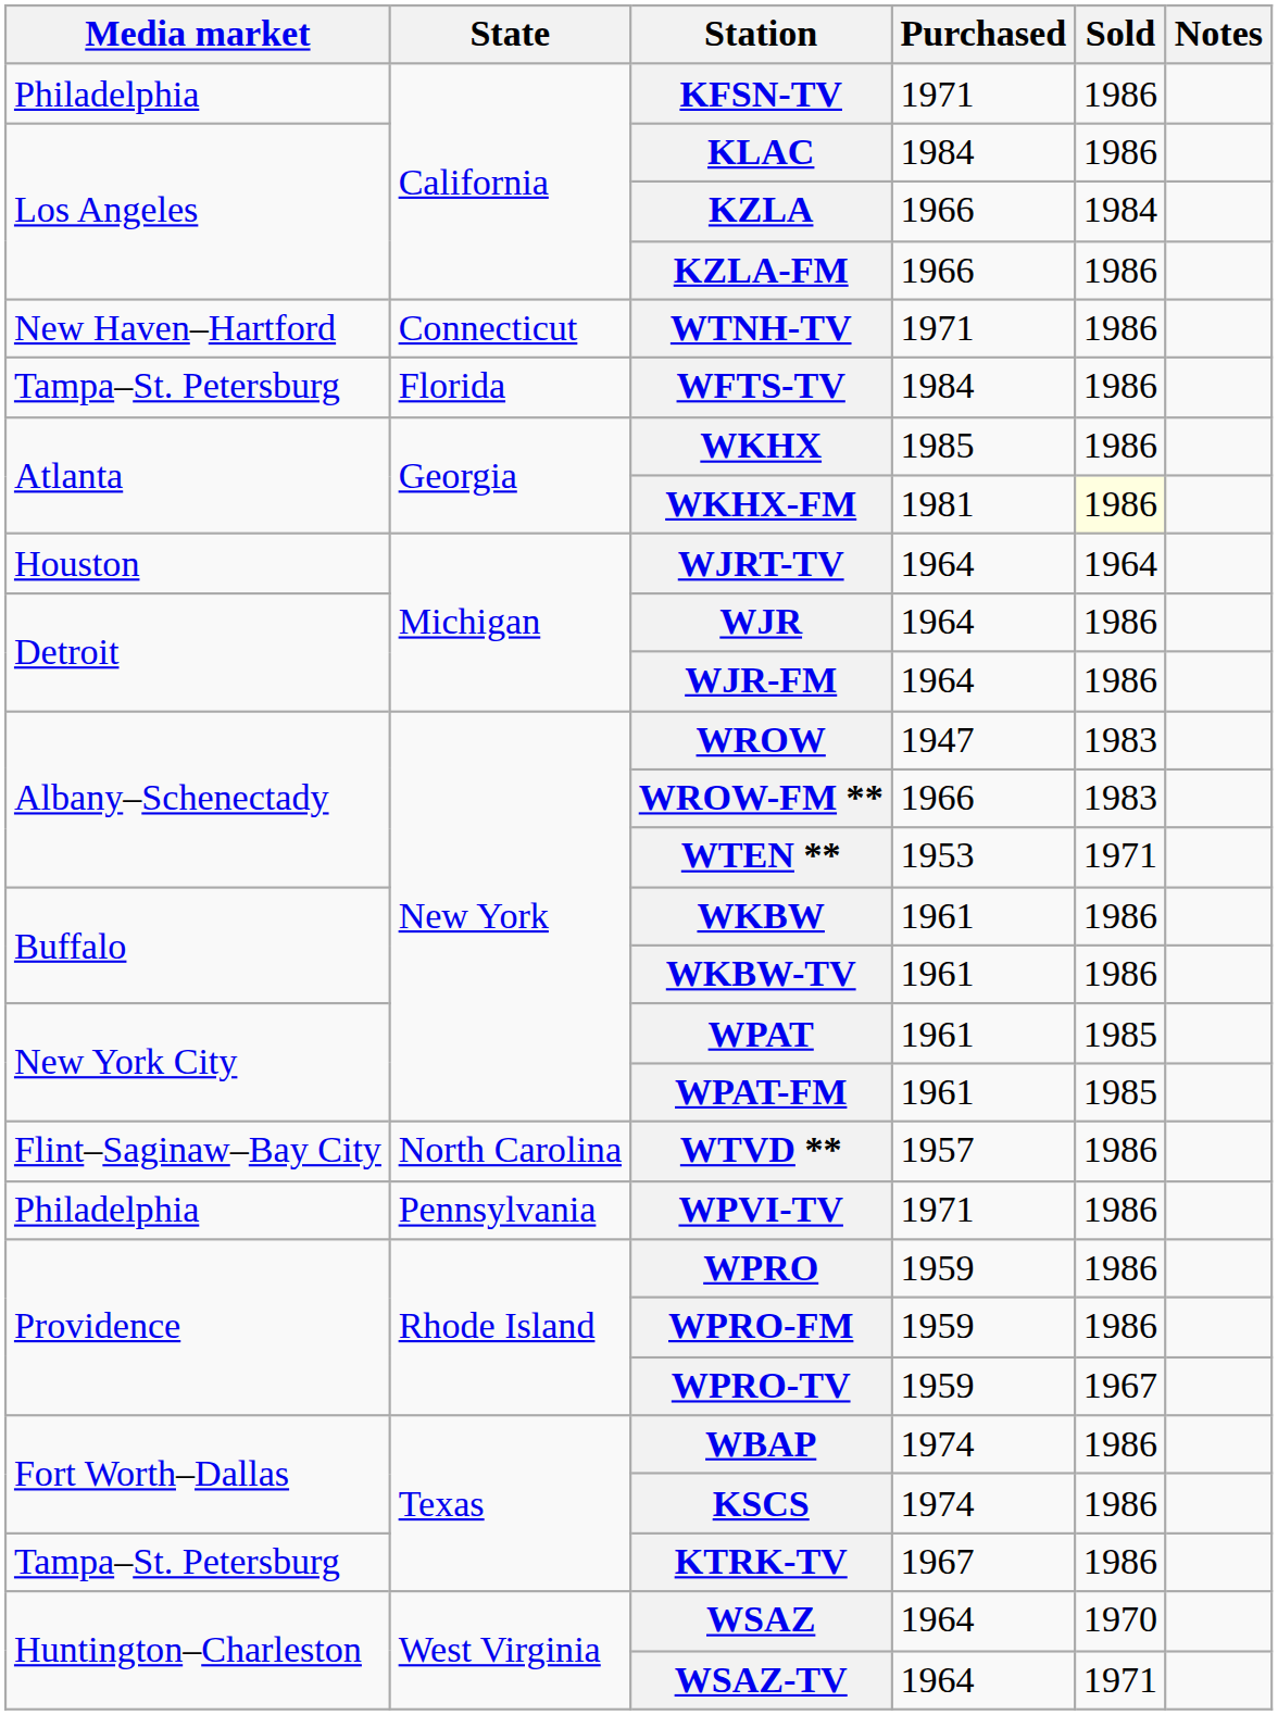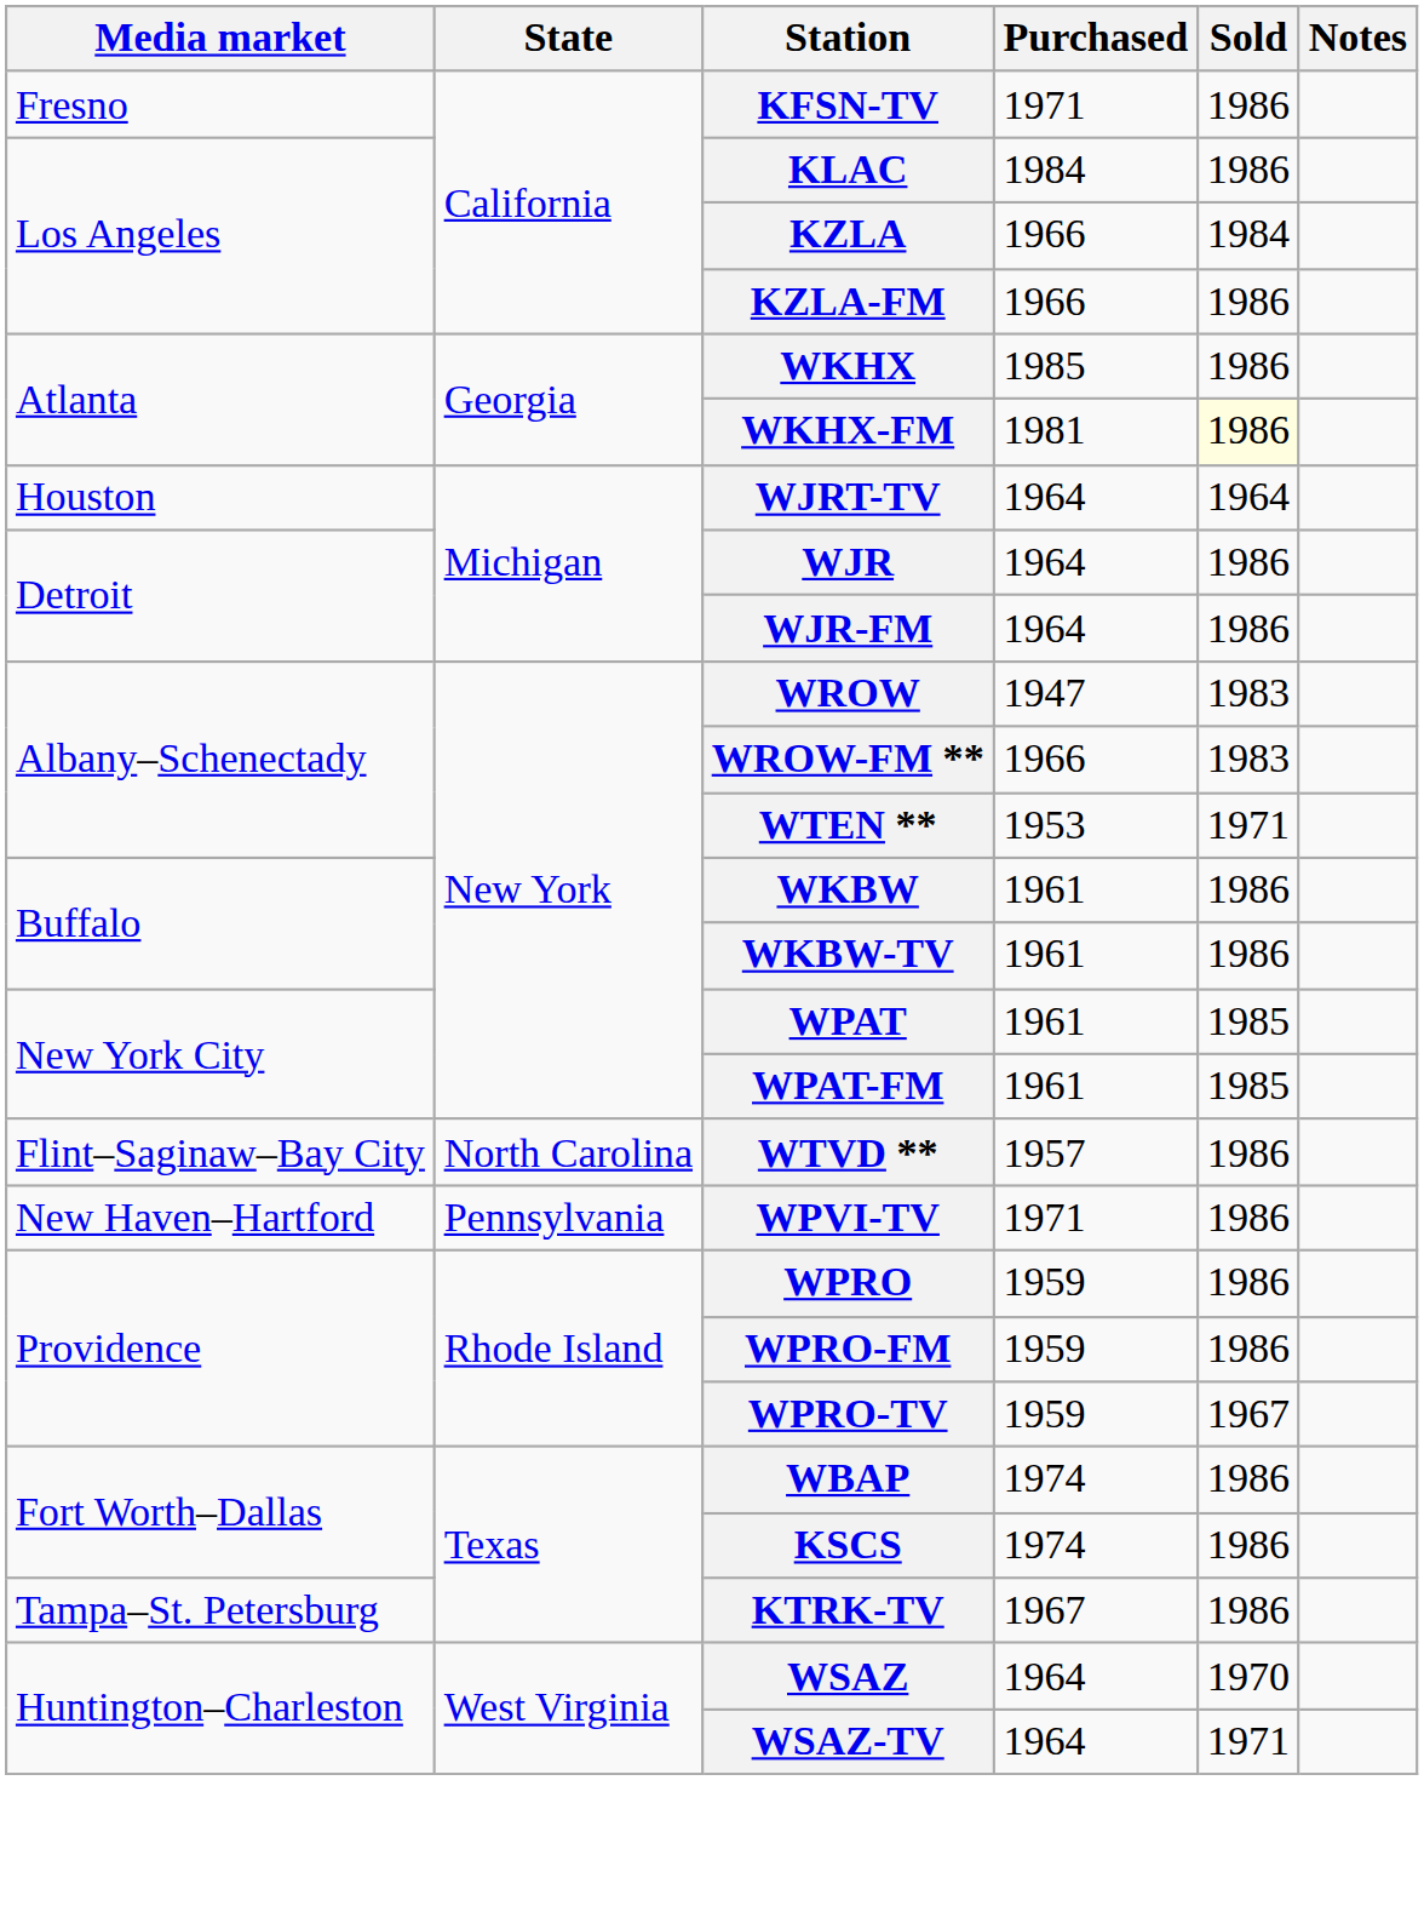KFSN-TV | Media market: Philadelphia -> Fresno
- row: New Haven–Hartford | Connecticut | WTNH-TV | 1971 | 1986
- row: Tampa–St. Petersburg | Florida | WFTS-TV | 1984 | 1986
WPVI-TV | Media market: Philadelphia -> New Haven–Hartford
